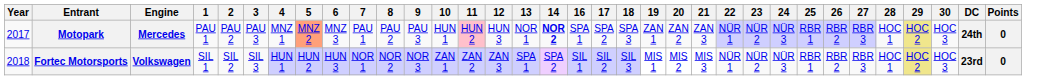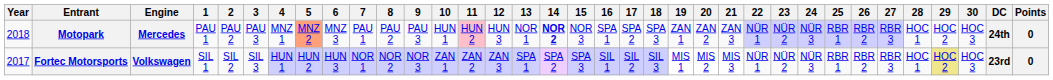+ column: 15 | NOR 3 | SPA 3
Motopark | Year: 2017 -> 2018
Motopark | 29: khaki background -> no background
Fortec Motorsports | Year: 2018 -> 2017
